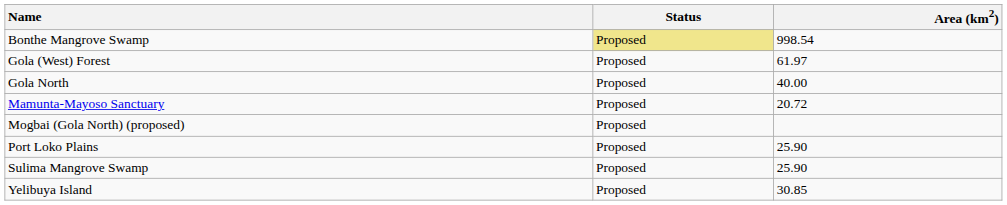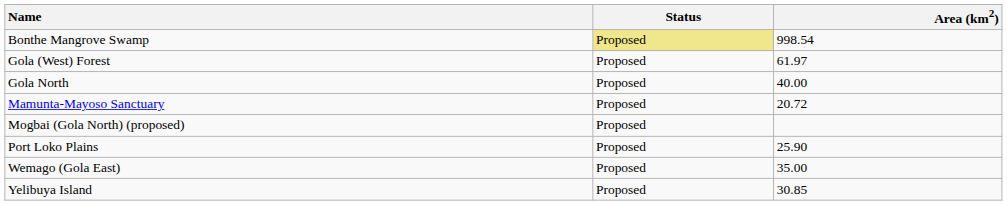- row: Sulima Mangrove Swamp | Proposed | 25.90
+ row: Wemago (Gola East) | Proposed | 35.00
